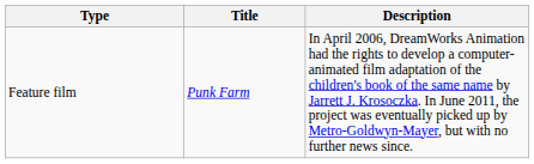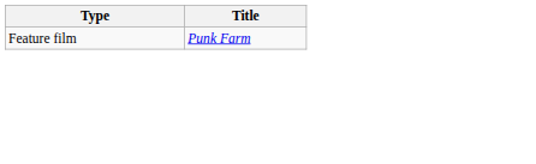- column: Description | In April 2006, DreamWorks Animation had the rights to develop a computer-animated film adaptation of the children's book of the same name by Jarrett J. Krosoczka. In June 2011, the project was eventually picked up by Metro-Goldwyn-Mayer, but with no further news since.
